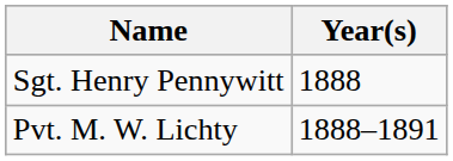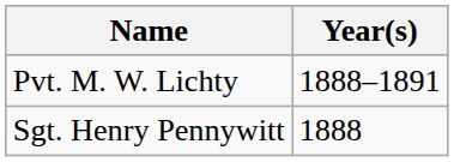rows swapped: Sgt. Henry Pennywitt <-> Pvt. M. W. Lichty
